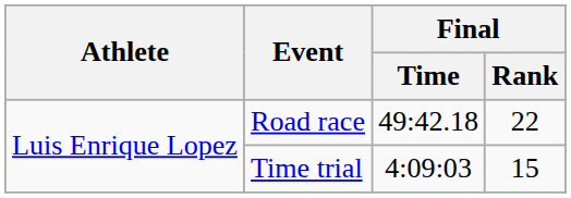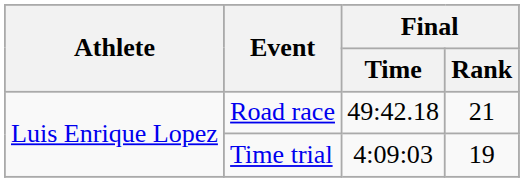Road race | Final / Rank: 22 -> 21
Time trial | Final / Rank: 15 -> 19
